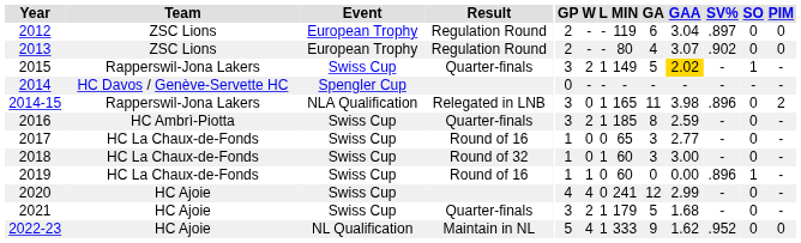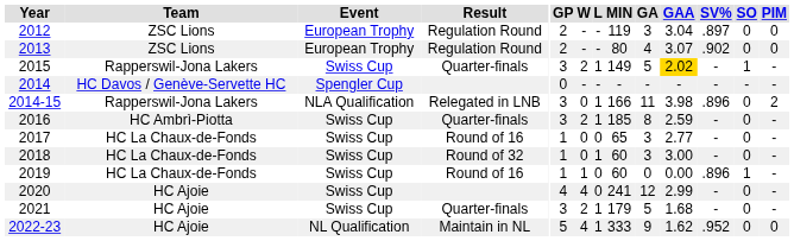2012 | GA: 6 -> 3
2014-15 | MIN: 165 -> 166
